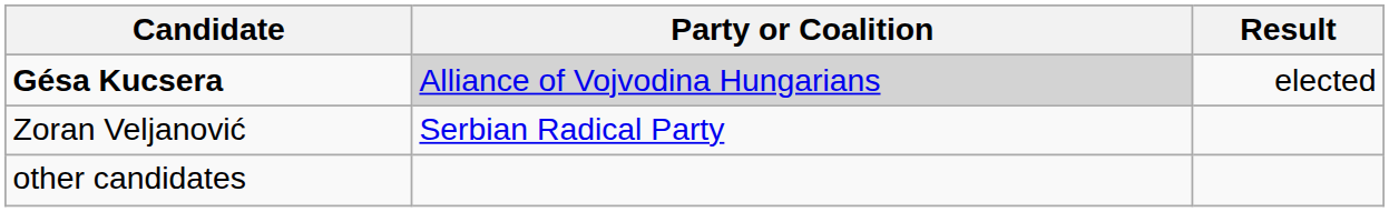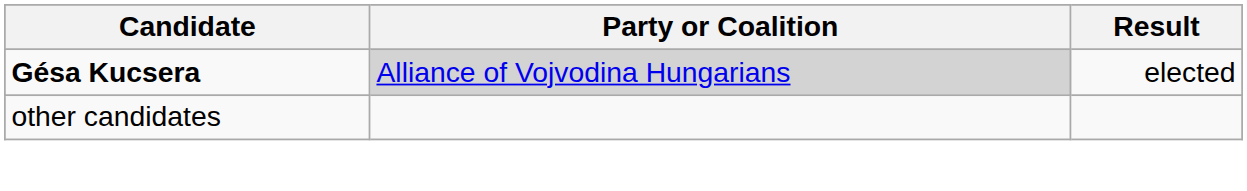- row: Zoran Veljanović | Serbian Radical Party
